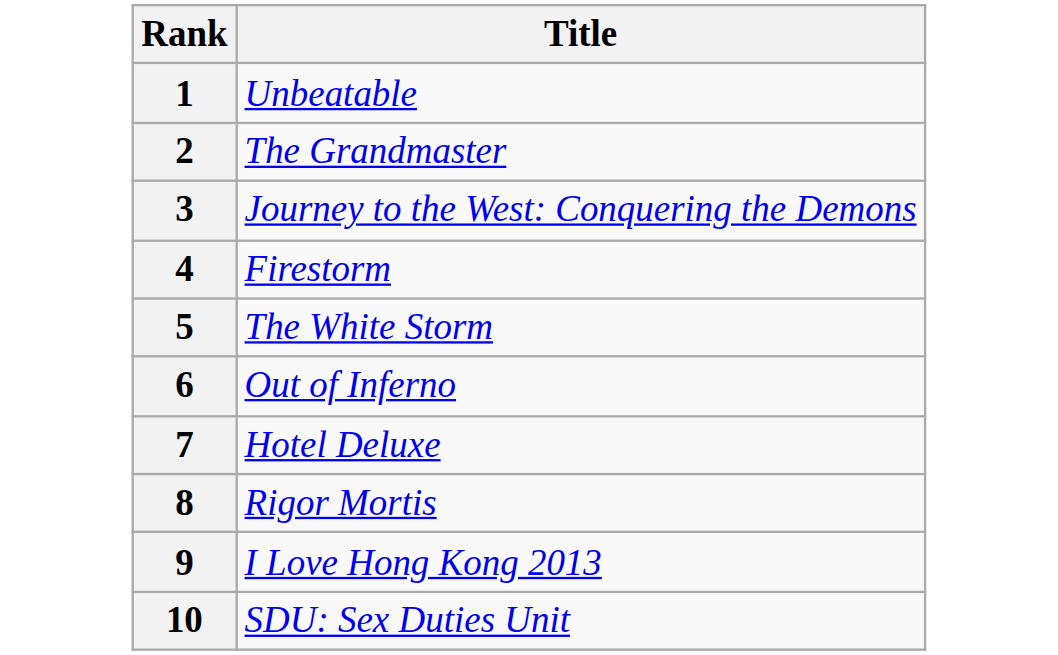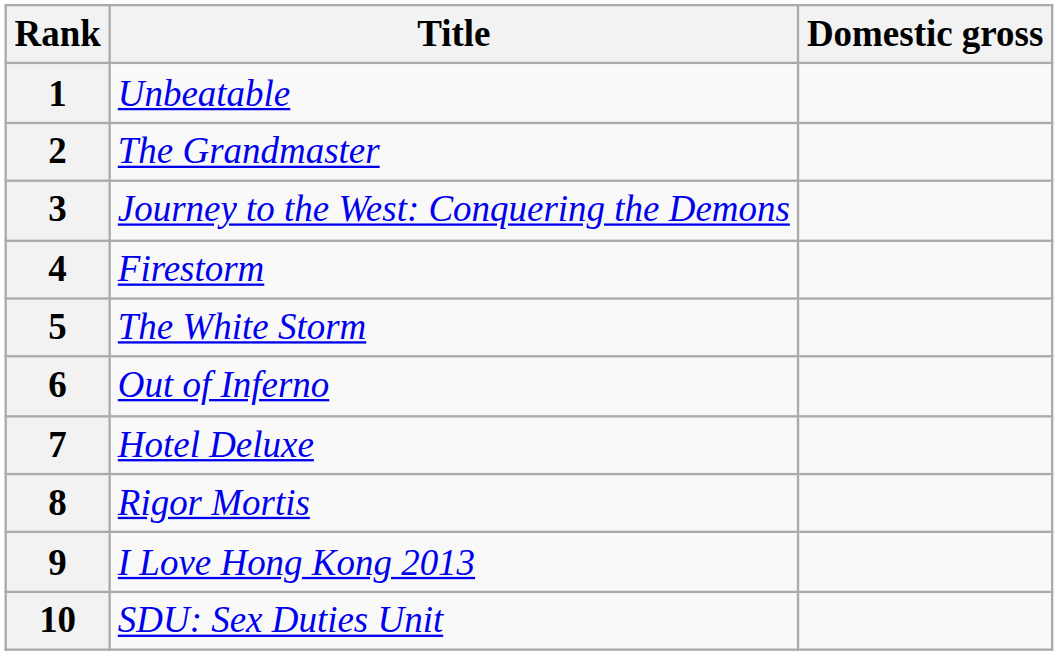+ column: Domestic gross
